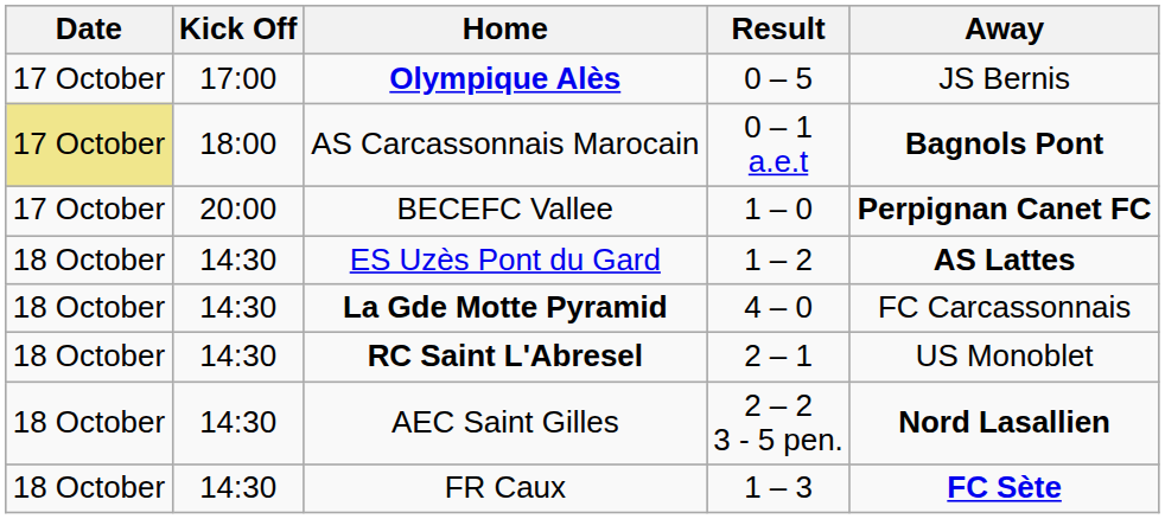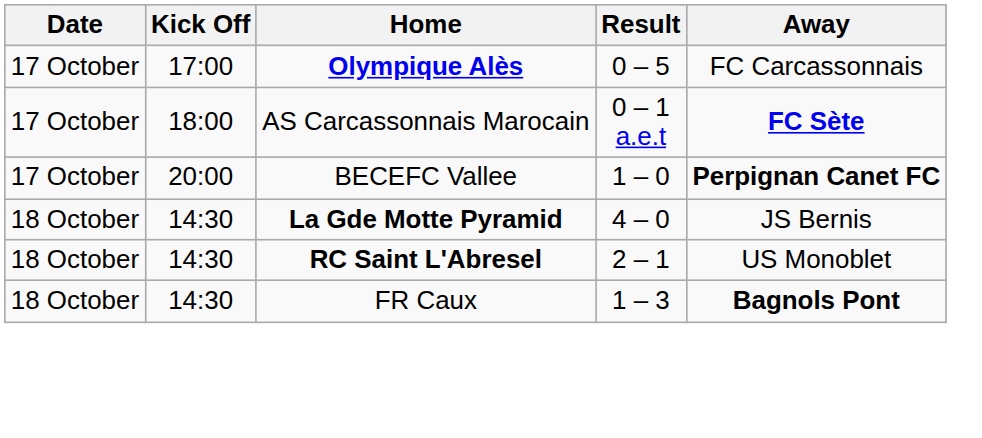Olympique Alès | Away: JS Bernis -> FC Carcassonnais
AS Carcassonnais Marocain | Date: khaki background -> no background
AS Carcassonnais Marocain | Away: Bagnols Pont -> FC Sète
- row: 18 October | 14:30 | ES Uzès Pont du Gard | 1 – 2 | AS Lattes
La Gde Motte Pyramid | Away: FC Carcassonnais -> JS Bernis
- row: 18 October | 14:30 | AEC Saint Gilles | 2 – 2 3 - 5 pen. | Nord Lasallien
FR Caux | Away: FC Sète -> Bagnols Pont
